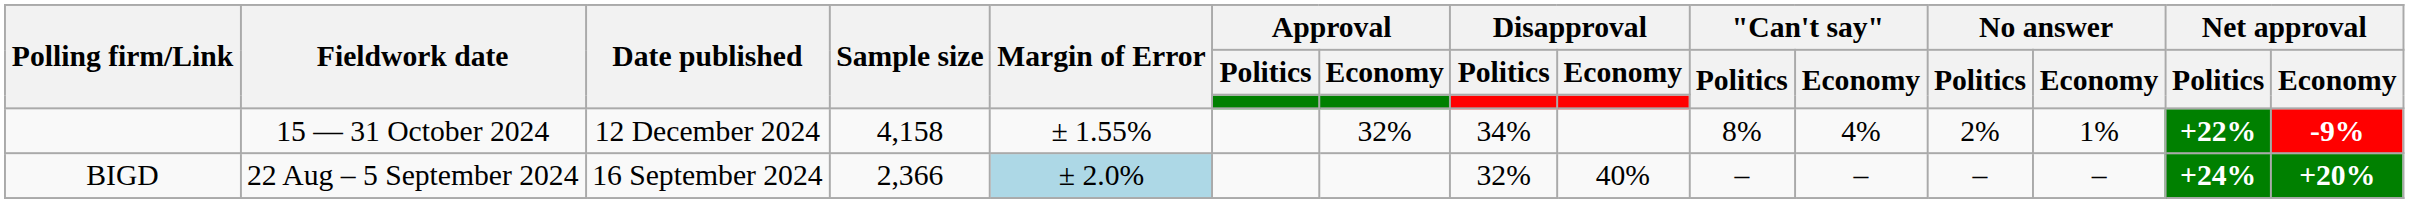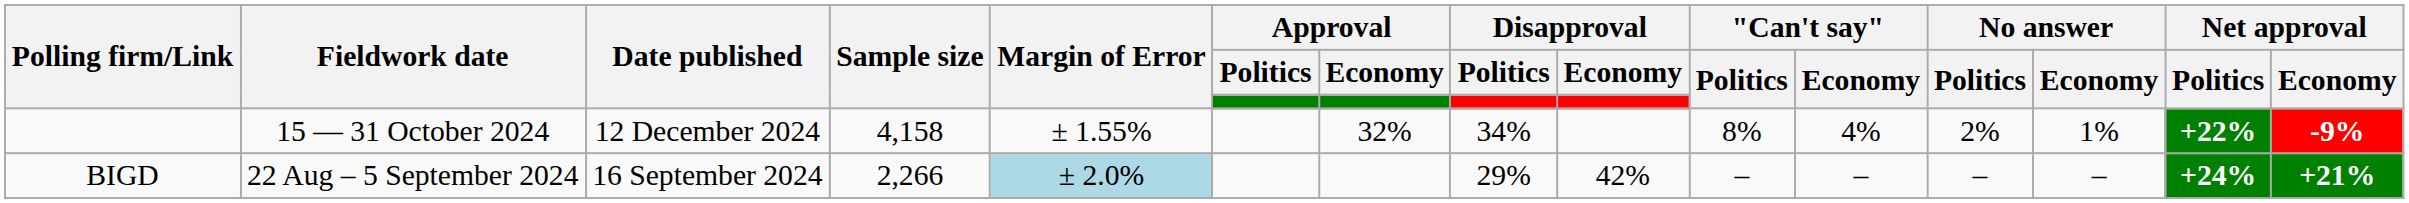BIGD | Sample size: 2,366 -> 2,266
BIGD | Disapproval / Politics: 32% -> 29%
BIGD | Disapproval / Economy: 40% -> 42%
BIGD | Net approval / Economy: +20% -> +21%
